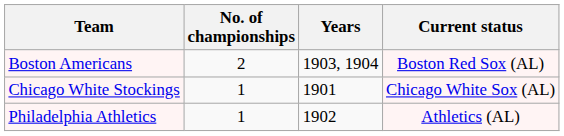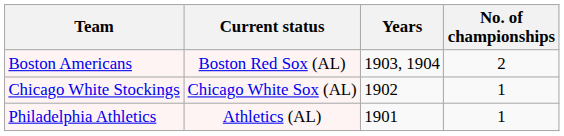columns swapped: No. of championships <-> Current status
Chicago White Stockings | Years: 1901 -> 1902
Philadelphia Athletics | Years: 1902 -> 1901
